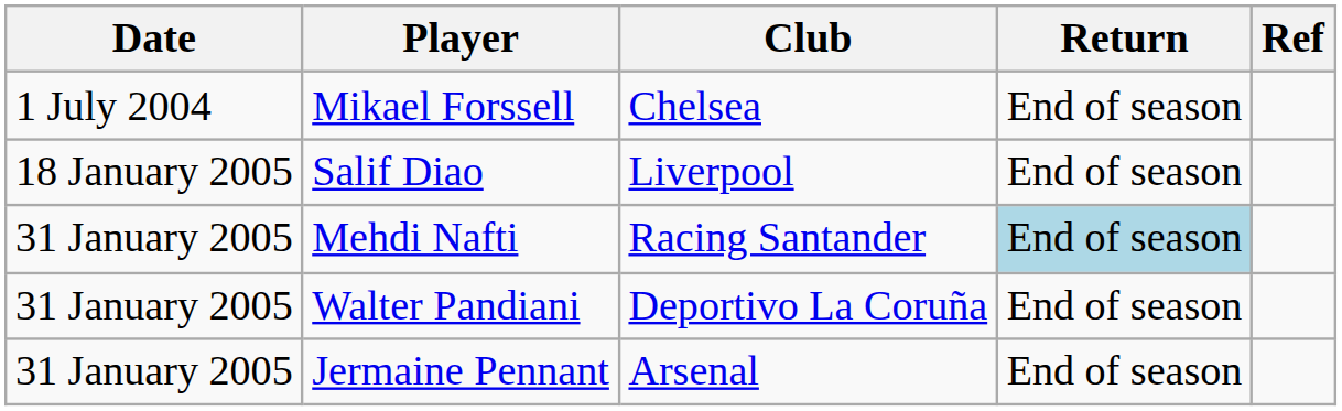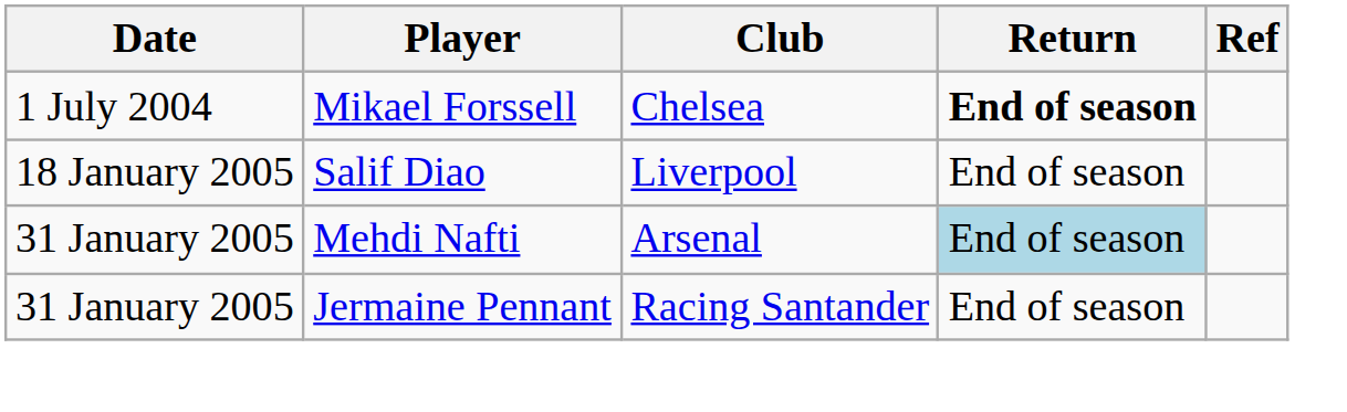Mikael Forssell | Return: normal -> bold
Mehdi Nafti | Club: Racing Santander -> Arsenal
- row: 31 January 2005 | Walter Pandiani | Deportivo La Coruña | End of season
Jermaine Pennant | Club: Arsenal -> Racing Santander
